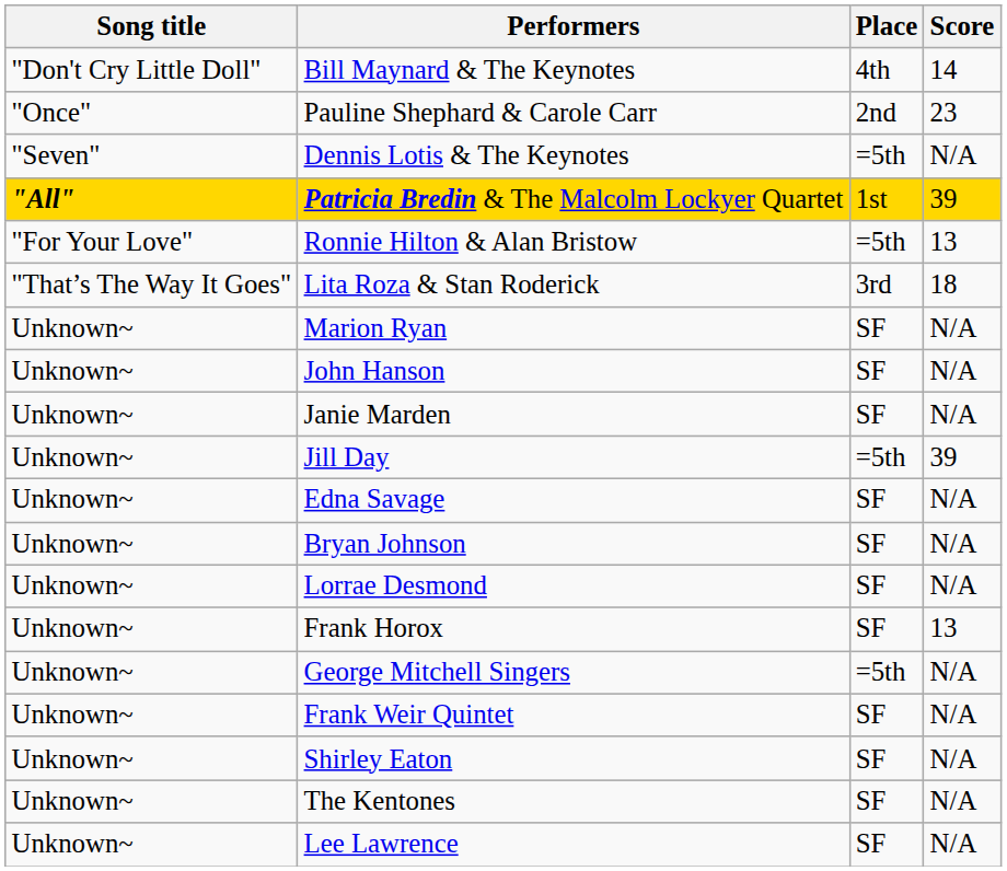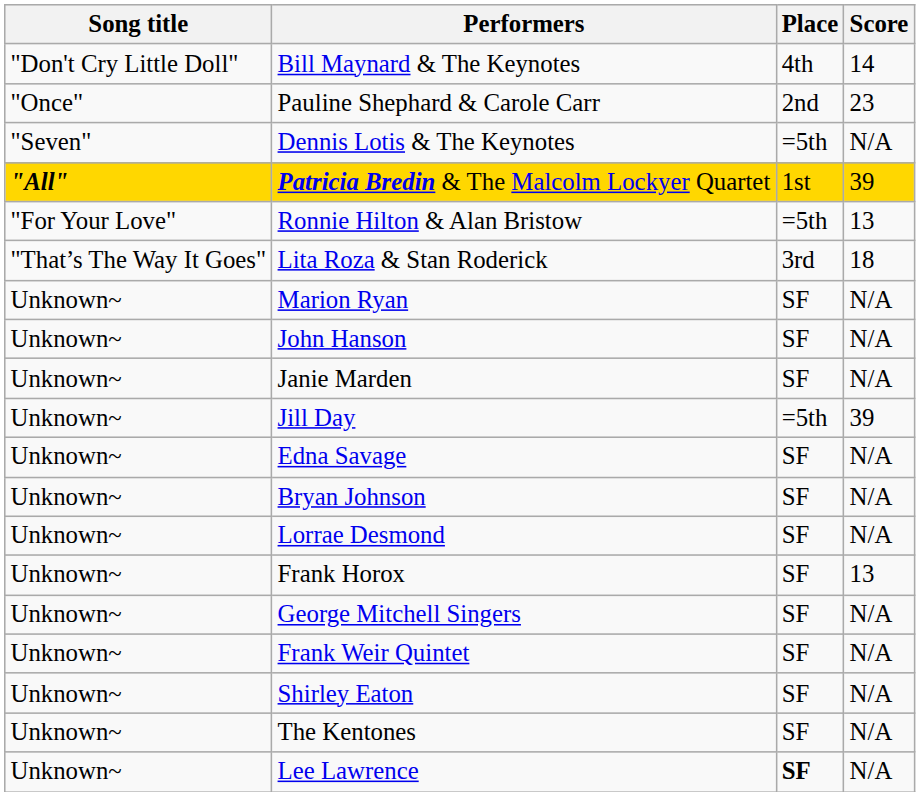George Mitchell Singers | Place: =5th -> SF
Lee Lawrence | Place: normal -> bold
